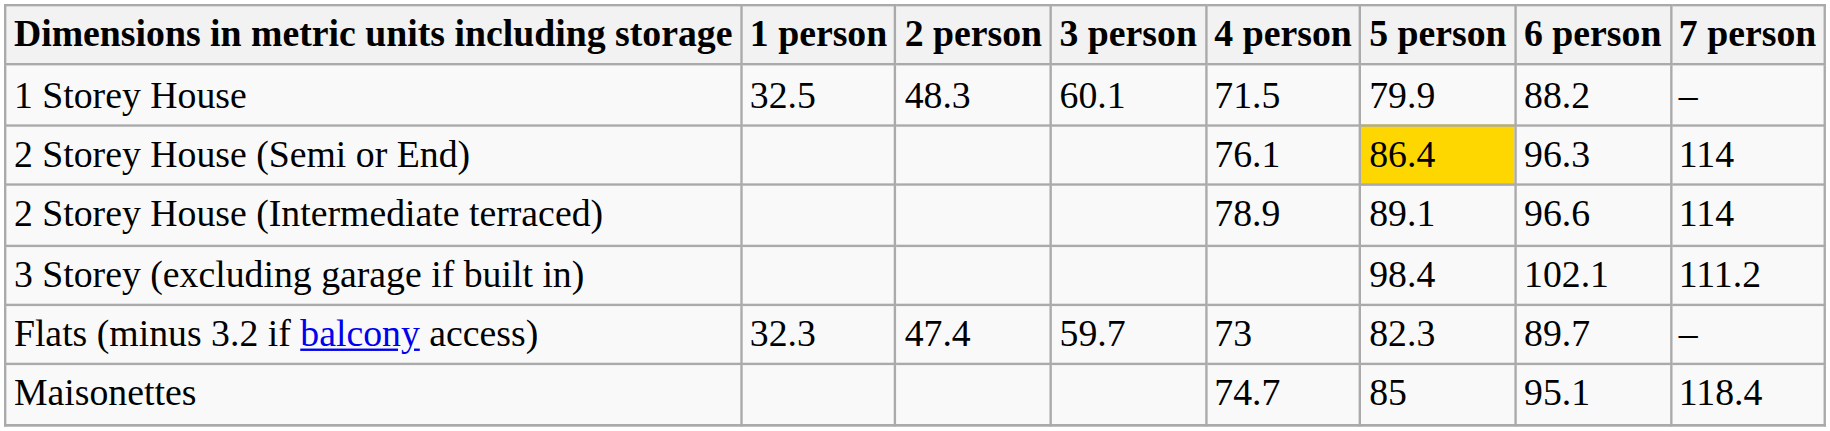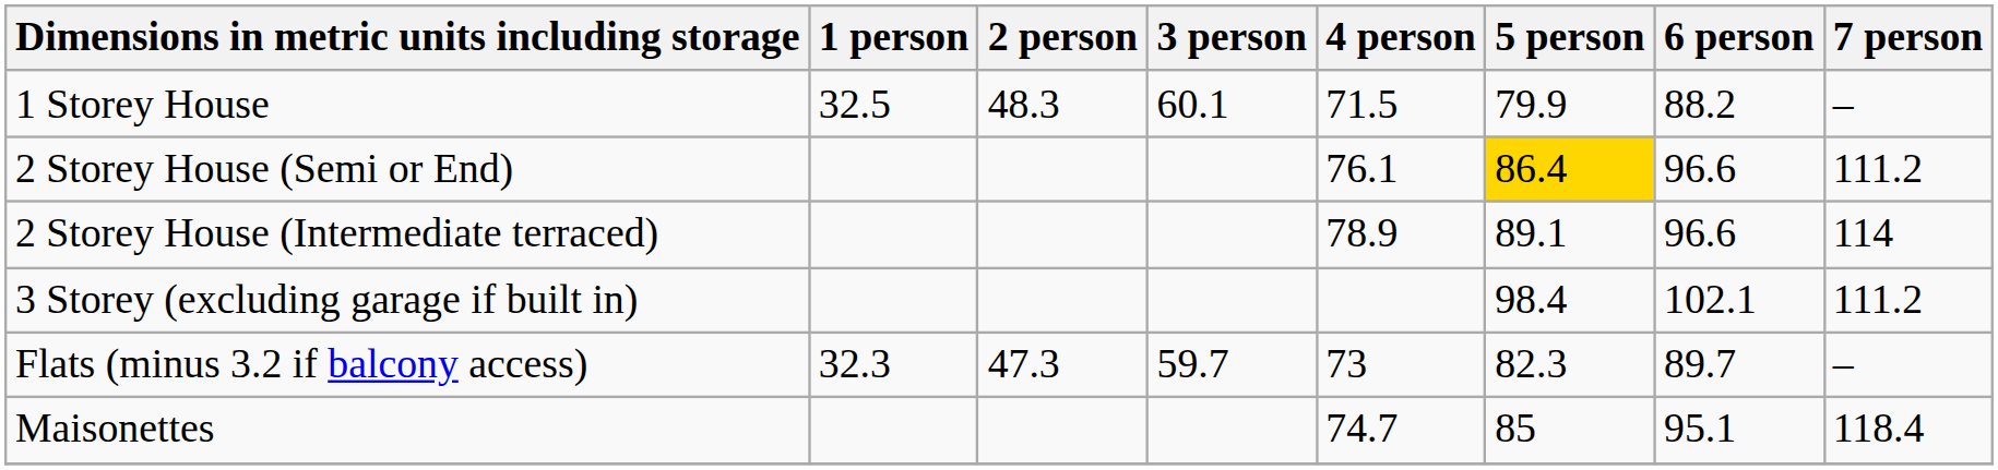2 Storey House (Semi or End) | 6 person: 96.3 -> 96.6
2 Storey House (Semi or End) | 7 person: 114 -> 111.2
Flats (minus 3.2 if balcony access) | 2 person: 47.4 -> 47.3
